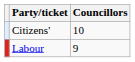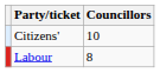Labour | Councillors: 9 -> 8
